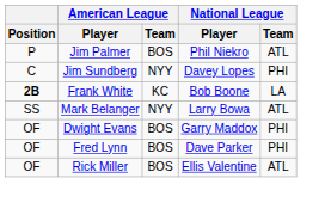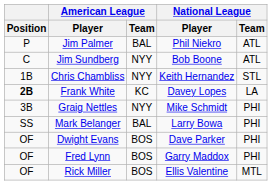Jim Palmer | American League / Team: BOS -> BAL
Jim Sundberg | National League / Player: Davey Lopes -> Bob Boone
Jim Sundberg | National League / Team: PHI -> ATL
+ row: 1B | Chris Chambliss | NYY | Keith Hernandez | STL
Frank White | National League / Player: Bob Boone -> Davey Lopes
+ row: 3B | Graig Nettles | NYY | Mike Schmidt | PHI
Mark Belanger | American League / Team: NYY -> BAL
Mark Belanger | National League / Team: ATL -> PHI
Dwight Evans | National League / Player: Garry Maddox -> Dave Parker
Fred Lynn | National League / Player: Dave Parker -> Garry Maddox
Rick Miller | National League / Team: ATL -> MTL
